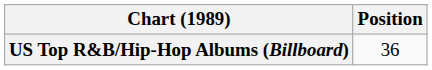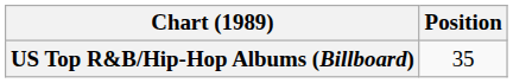US Top R&B/Hip-Hop Albums (Billboard) | Position: 36 -> 35
